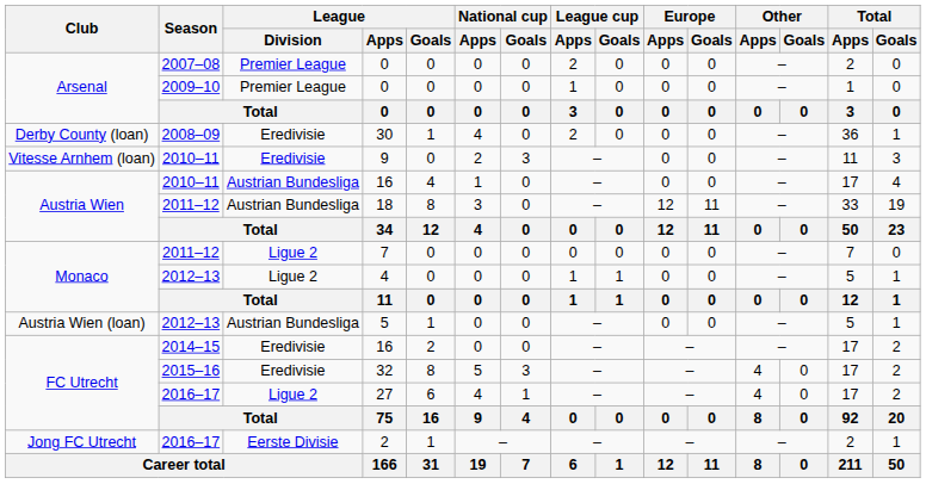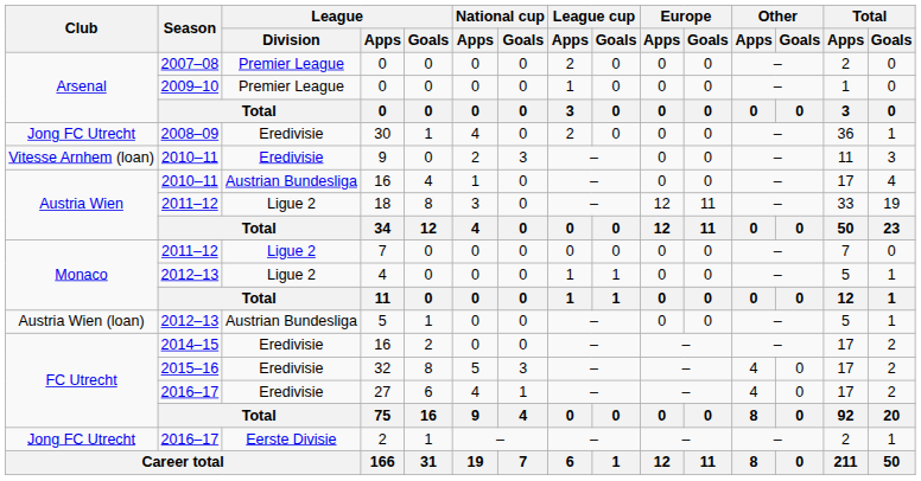30 | Club: Derby County (loan) -> Jong FC Utrecht
18 | League / Division: Austrian Bundesliga -> Ligue 2
27 | League / Division: Ligue 2 -> Eredivisie
